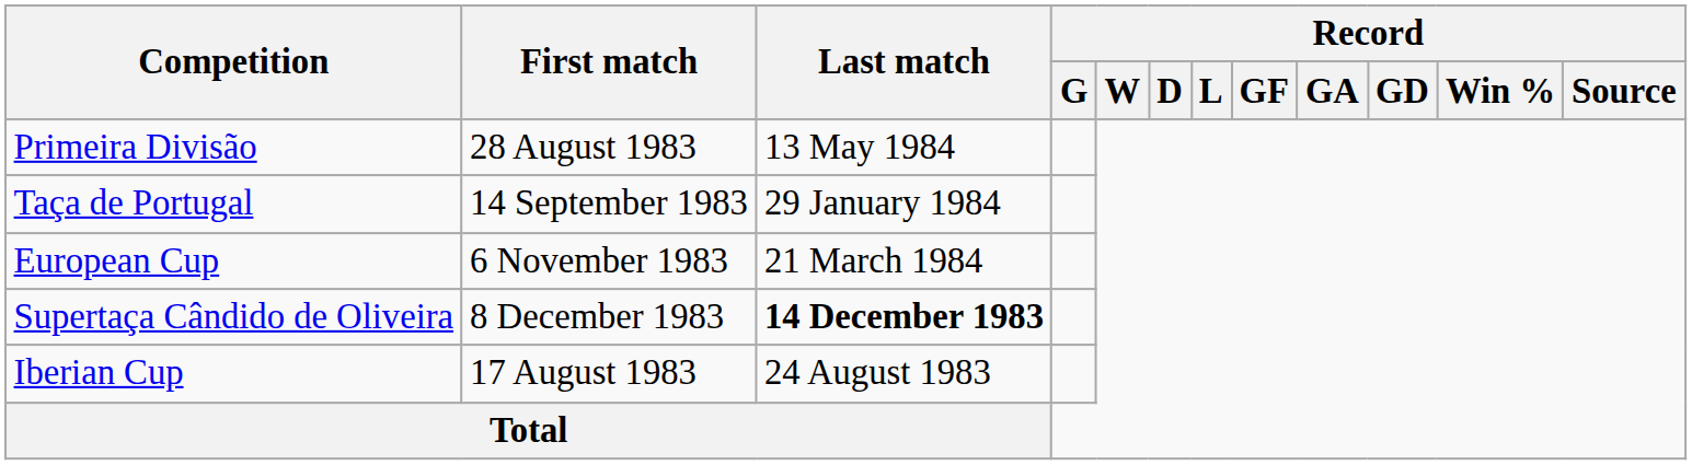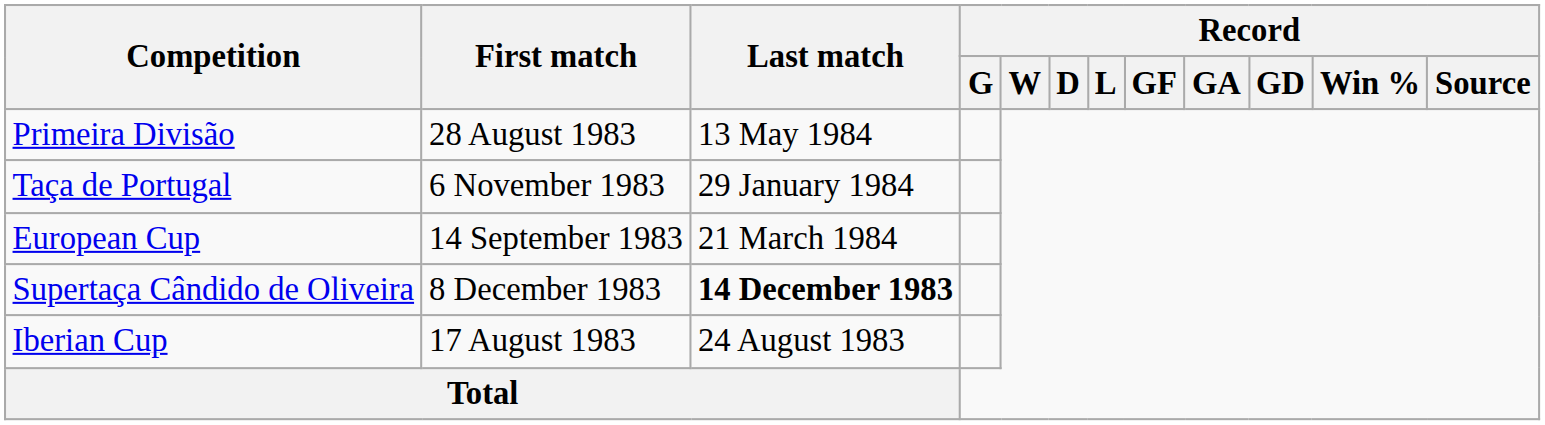Taça de Portugal | First match: 14 September 1983 -> 6 November 1983
European Cup | First match: 6 November 1983 -> 14 September 1983
